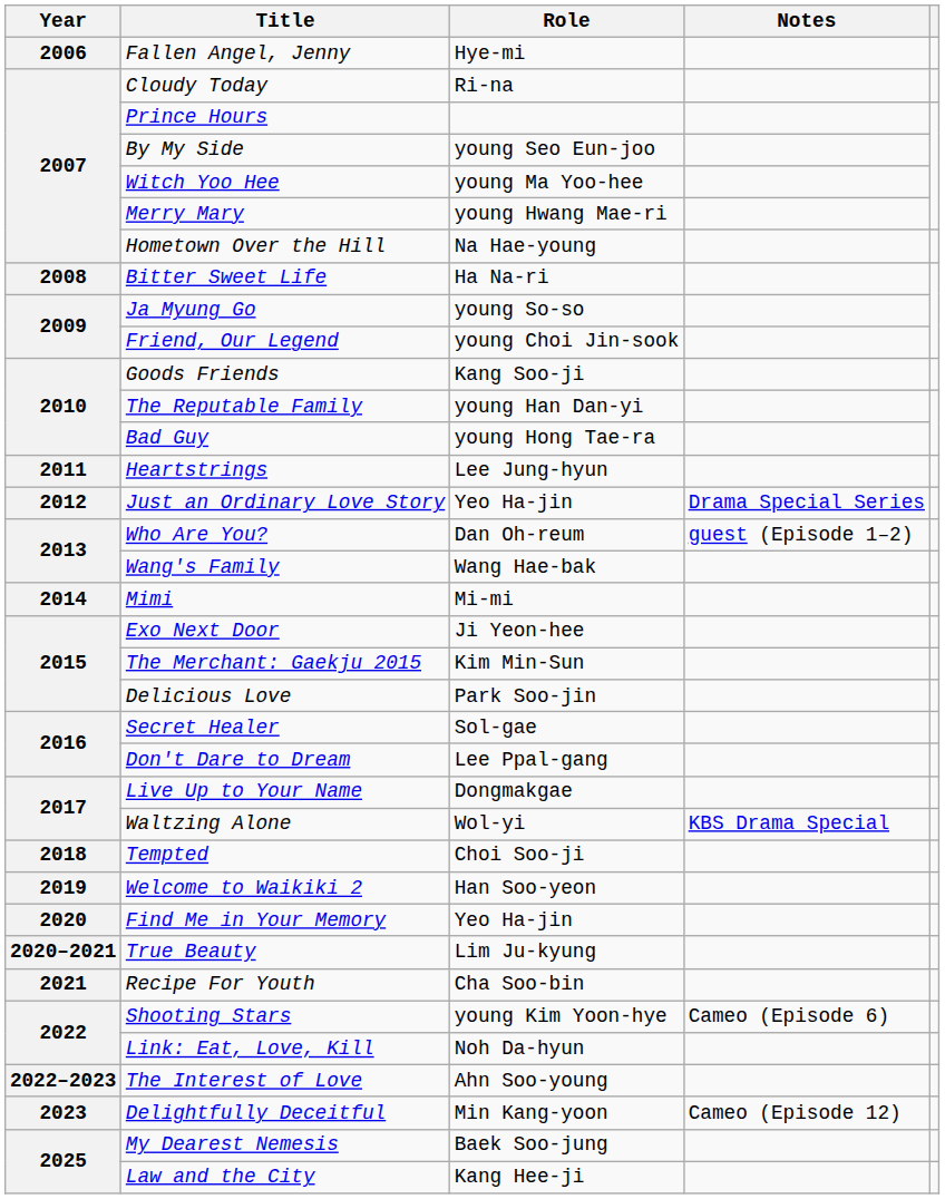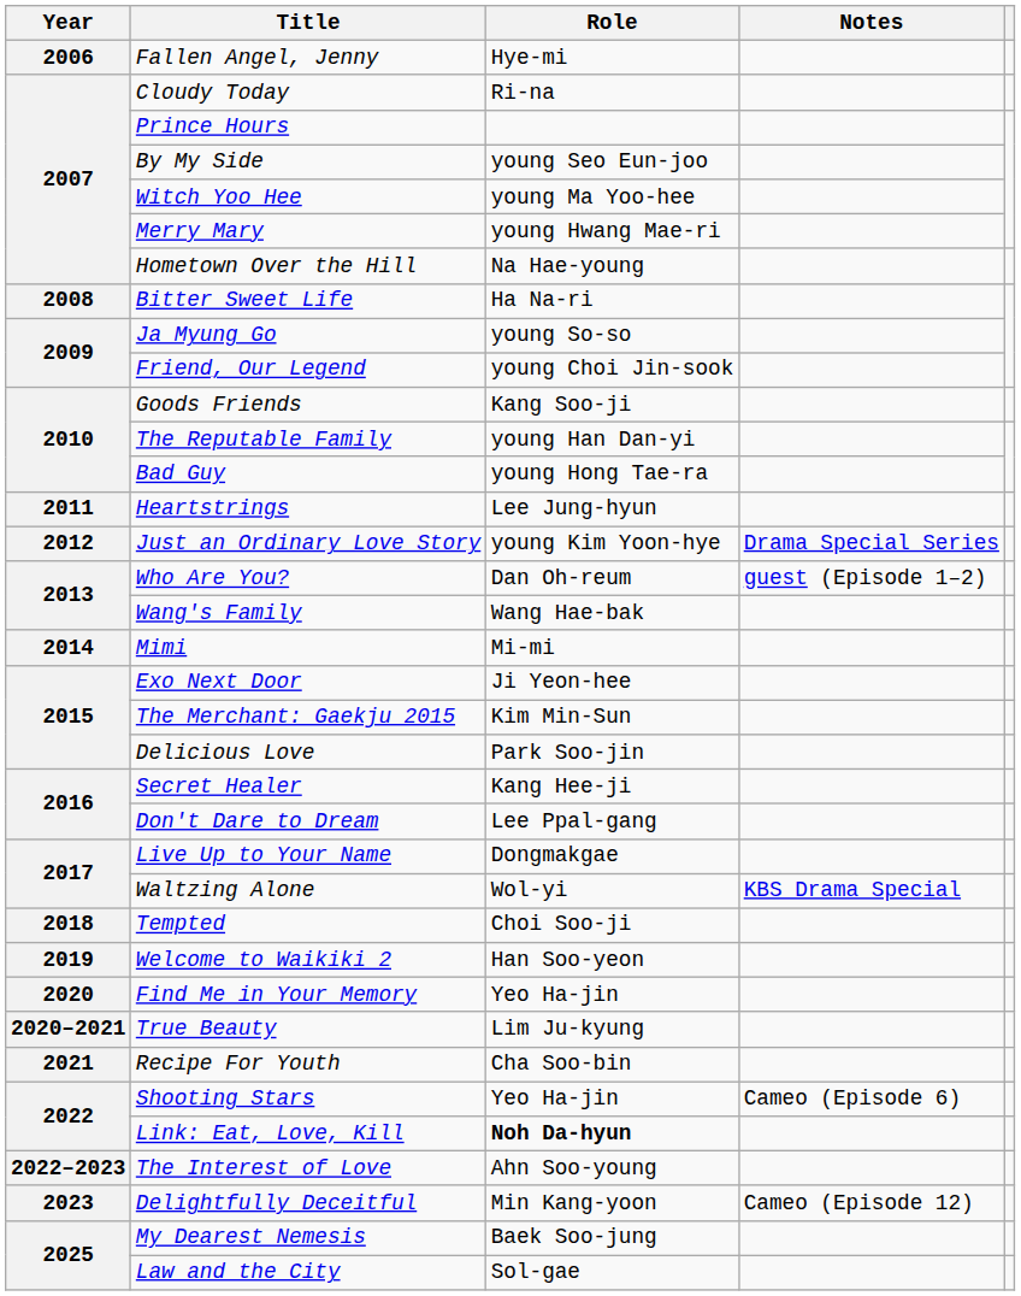Just an Ordinary Love Story | Role: Yeo Ha-jin -> young Kim Yoon-hye
Secret Healer | Role: Sol-gae -> Kang Hee-ji
Shooting Stars | Role: young Kim Yoon-hye -> Yeo Ha-jin
Link: Eat, Love, Kill | Role: normal -> bold
Law and the City | Role: Kang Hee-ji -> Sol-gae
